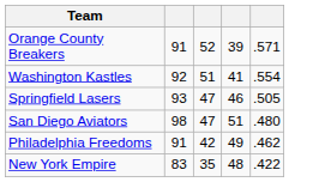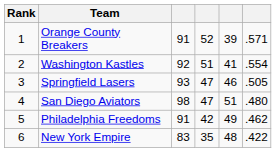+ column: Rank | 1 | 2 | 3 | 4 | 5 | 6
